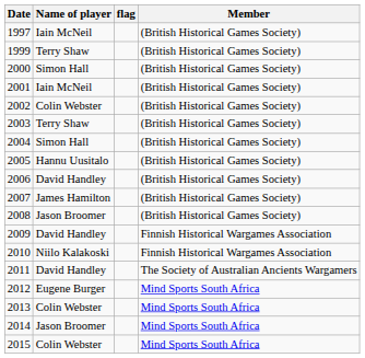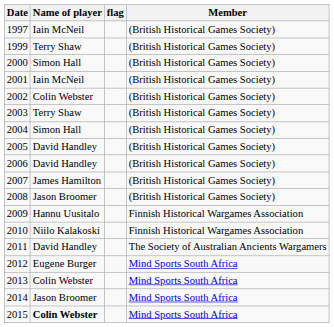2005 | Name of player: Hannu Uusitalo -> David Handley
2009 | Name of player: David Handley -> Hannu Uusitalo
2015 | Name of player: normal -> bold
